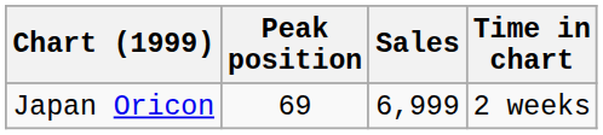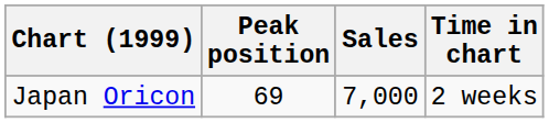Japan Oricon | Sales: 6,999 -> 7,000
